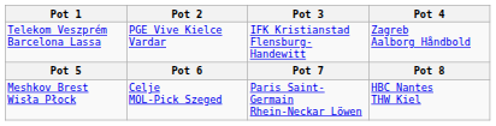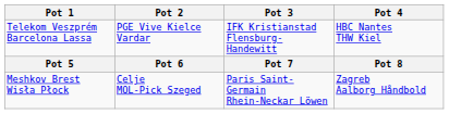Telekom Veszprém Barcelona Lassa | Pot 4: Zagreb Aalborg Håndbold -> HBC Nantes THW Kiel
Meshkov Brest Wisła Płock | Pot 4: HBC Nantes THW Kiel -> Zagreb Aalborg Håndbold
